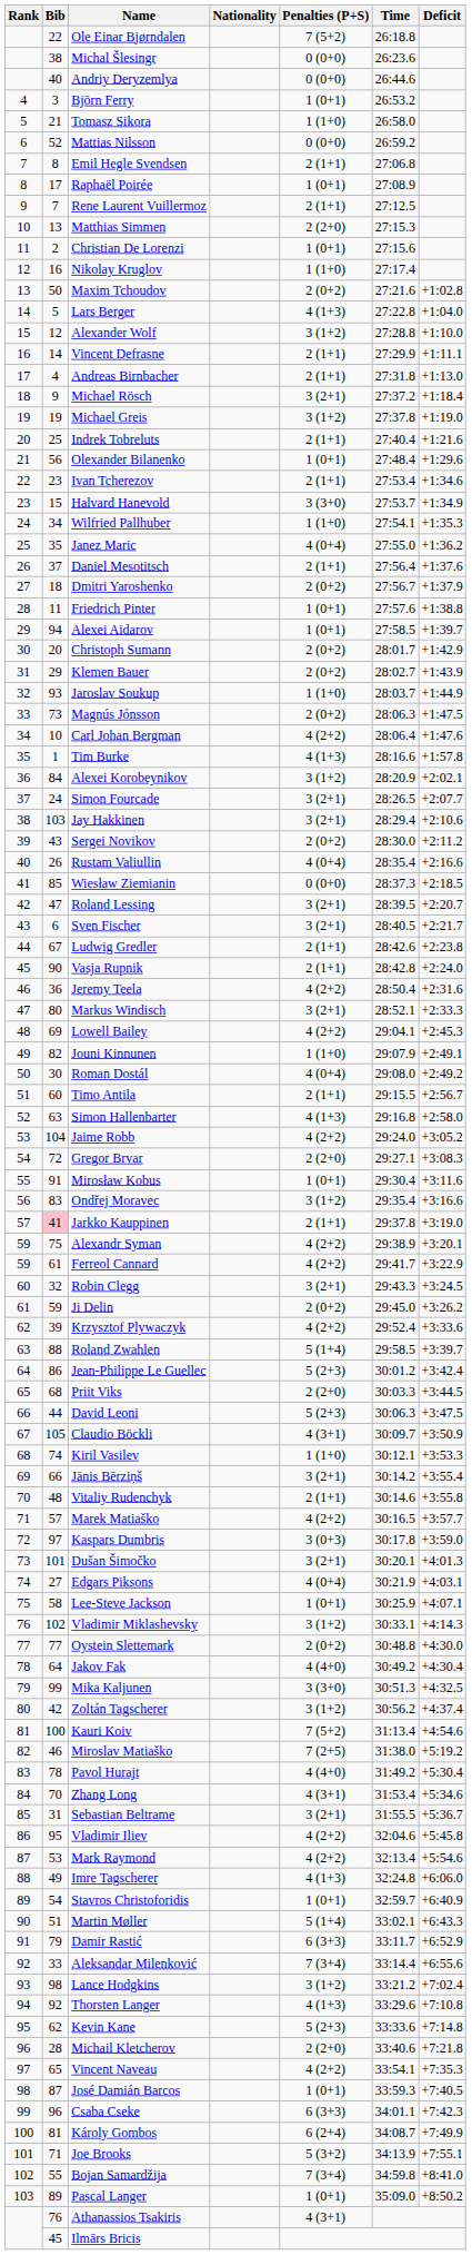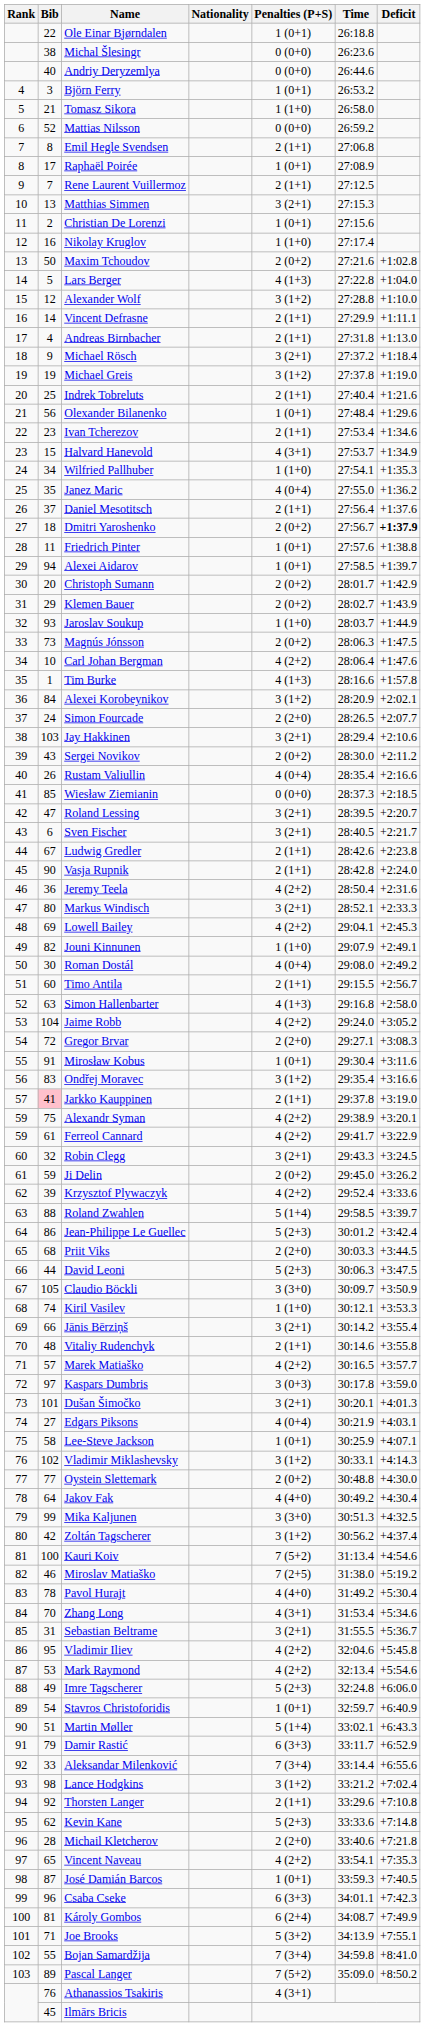Ole Einar Bjørndalen | Penalties (P+S): 7 (5+2) -> 1 (0+1)
Matthias Simmen | Penalties (P+S): 2 (2+0) -> 3 (2+1)
Halvard Hanevold | Penalties (P+S): 3 (3+0) -> 4 (3+1)
Dmitri Yaroshenko | Deficit: normal -> bold
Simon Fourcade | Penalties (P+S): 3 (2+1) -> 2 (2+0)
Claudio Böckli | Penalties (P+S): 4 (3+1) -> 3 (3+0)
Imre Tagscherer | Penalties (P+S): 4 (1+3) -> 5 (2+3)
Thorsten Langer | Penalties (P+S): 4 (1+3) -> 2 (1+1)
Pascal Langer | Penalties (P+S): 1 (0+1) -> 7 (5+2)
